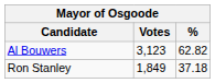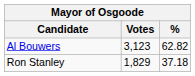Ron Stanley | Votes: 1,849 -> 1,829
